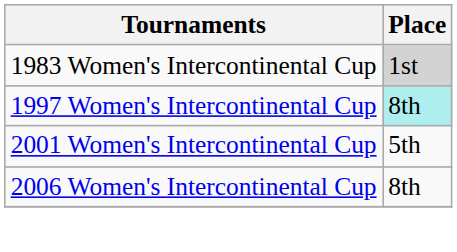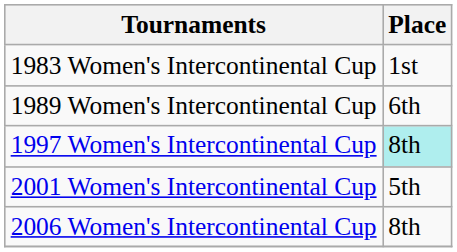1983 Women's Intercontinental Cup | Place: lightgrey background -> no background
+ row: 1989 Women's Intercontinental Cup | 6th
